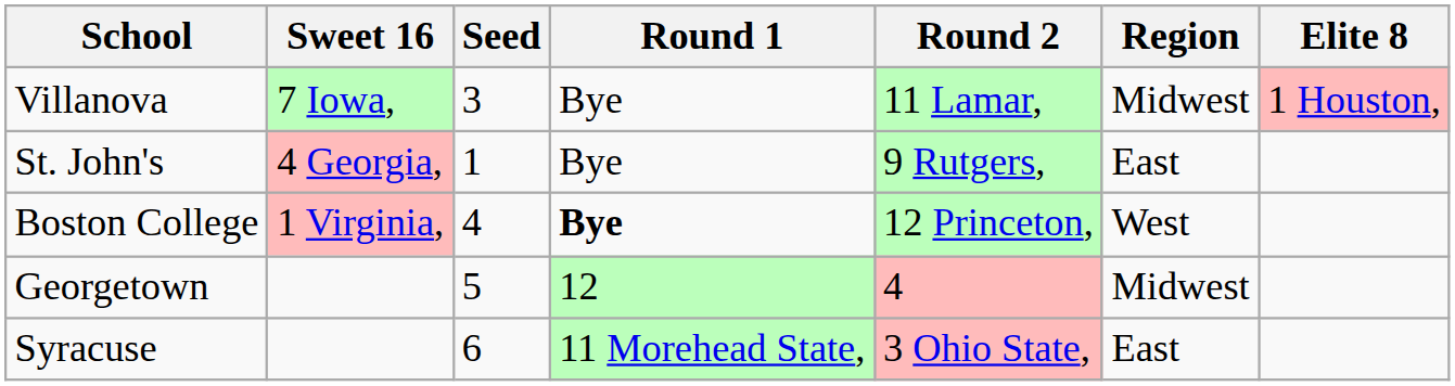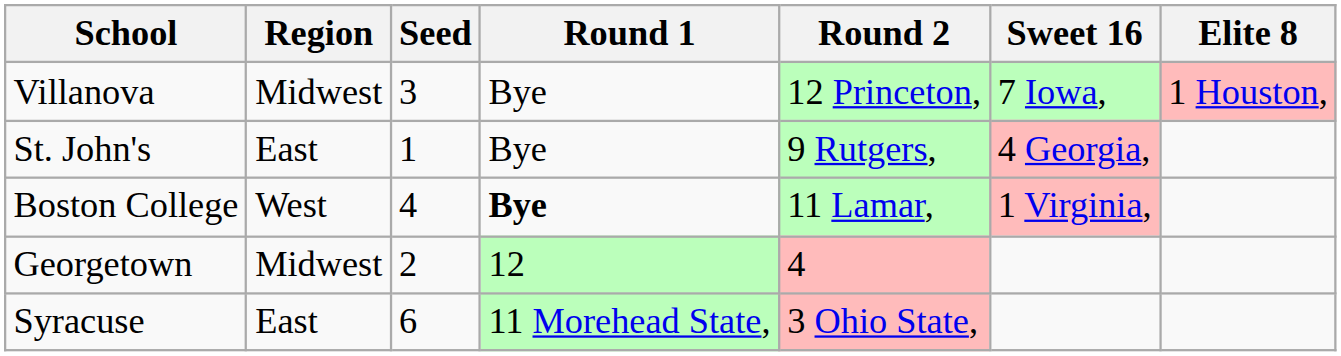columns swapped: Region <-> Sweet 16
Villanova | Round 2: 11 Lamar, -> 12 Princeton,
Boston College | Round 2: 12 Princeton, -> 11 Lamar,
Georgetown | Seed: 5 -> 2
